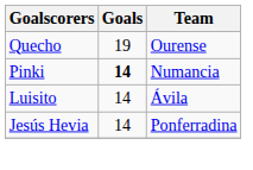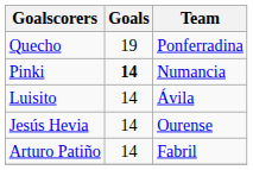Quecho | Team: Ourense -> Ponferradina
Jesús Hevia | Team: Ponferradina -> Ourense
+ row: Arturo Patiño | 14 | Fabril
